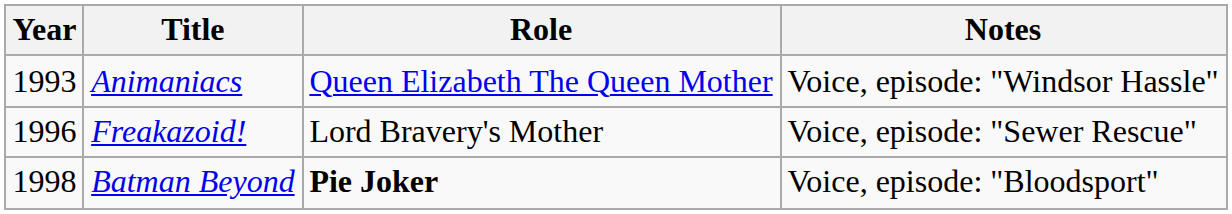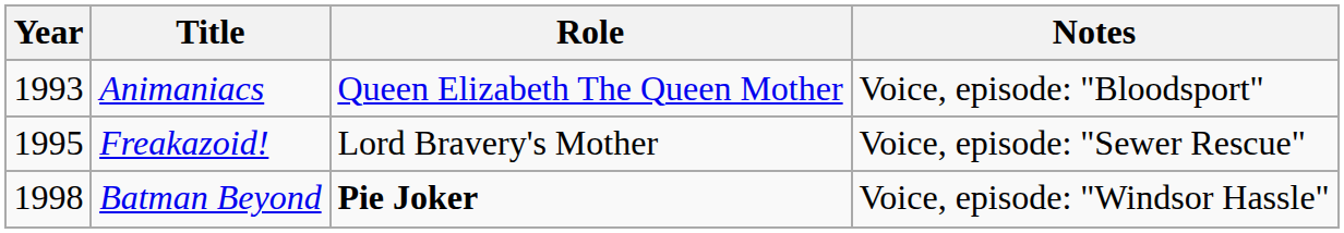Animaniacs | Notes: Voice, episode: "Windsor Hassle" -> Voice, episode: "Bloodsport"
Freakazoid! | Year: 1996 -> 1995
Batman Beyond | Notes: Voice, episode: "Bloodsport" -> Voice, episode: "Windsor Hassle"
